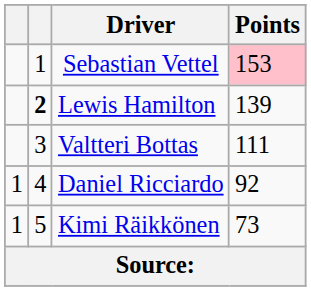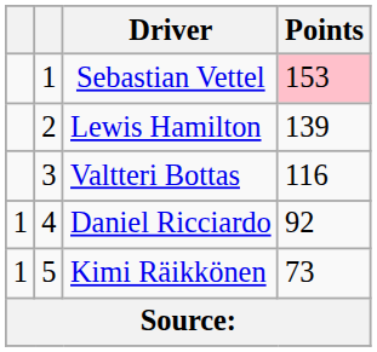Lewis Hamilton | column 2: bold -> normal
Valtteri Bottas | Points: 111 -> 116
